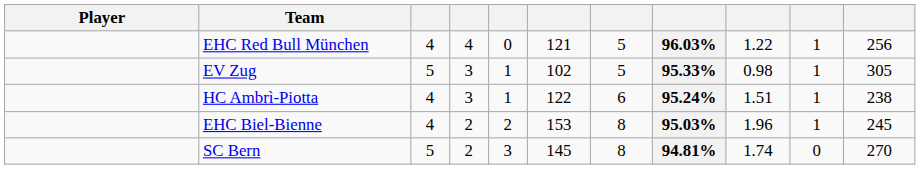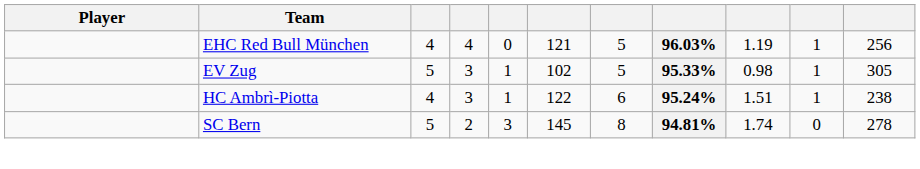EHC Red Bull München | column 9: 1.22 -> 1.19
- row: EHC Biel-Bienne | 4 | 2 | 2 | 153 | 8 | 95.03% | 1.96 | 1 | 245
SC Bern | column 11: 270 -> 278
